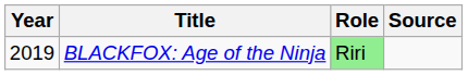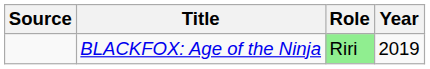columns swapped: Year <-> Source
